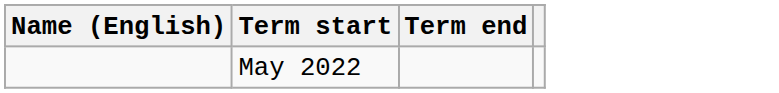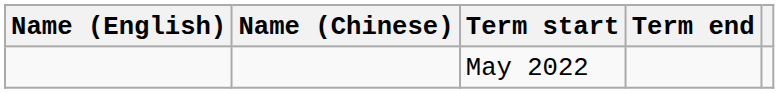+ column: Name (Chinese)
